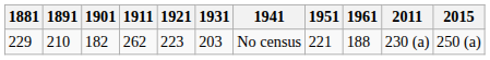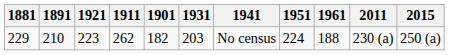columns swapped: 1901 <-> 1921
229 | 1951: 221 -> 224
